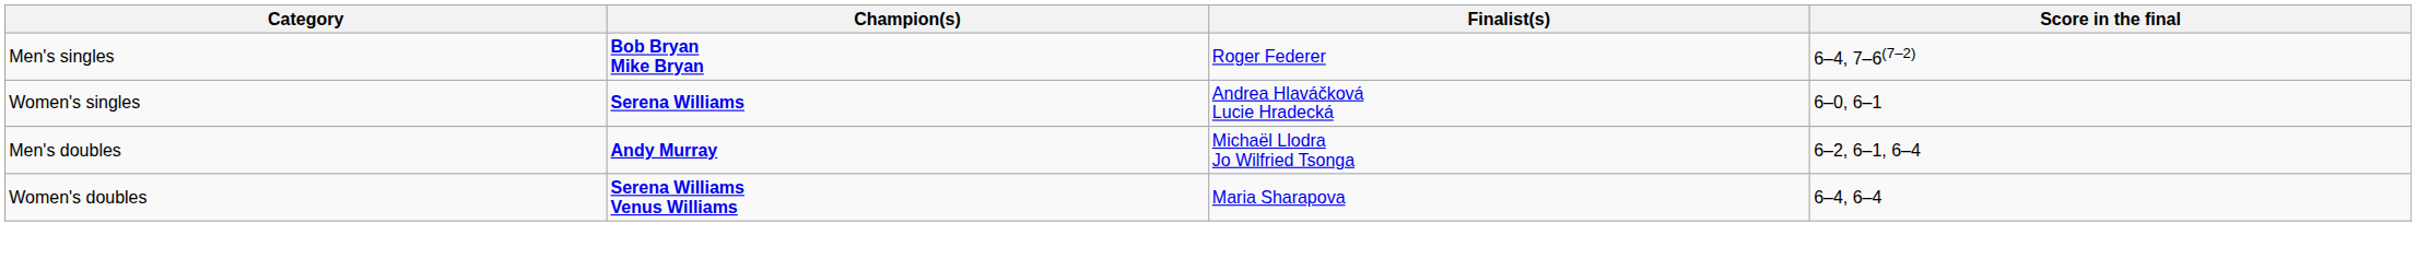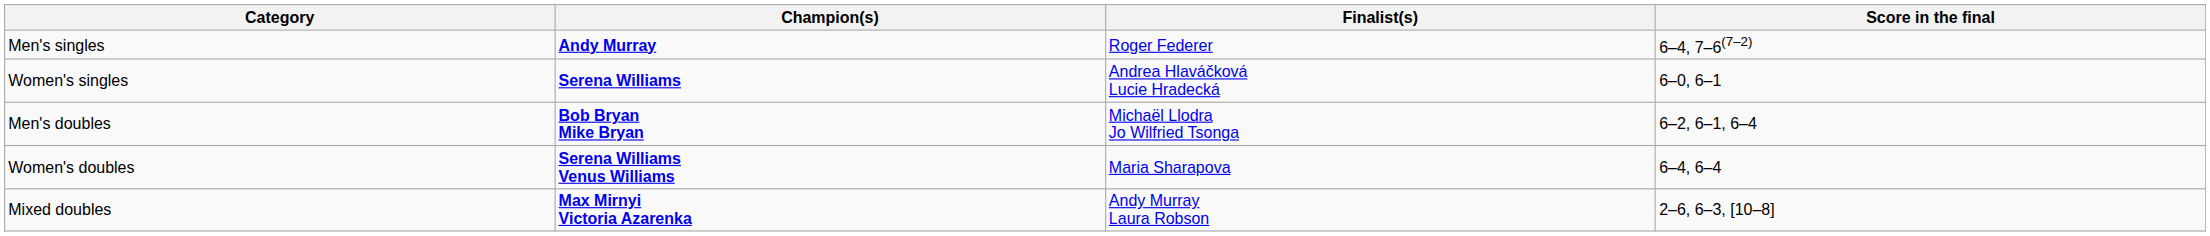Men's singles | Champion(s): Bob Bryan Mike Bryan -> Andy Murray
Men's doubles | Champion(s): Andy Murray -> Bob Bryan Mike Bryan
+ row: Mixed doubles | Max Mirnyi Victoria Azarenka | Andy Murray Laura Robson | 2–6, 6–3, [10–8]
